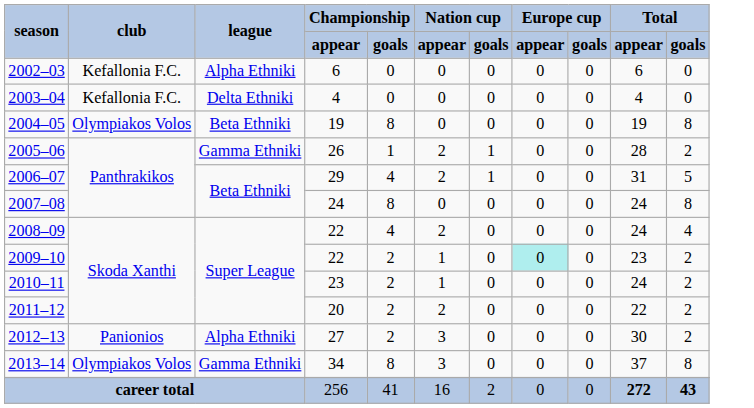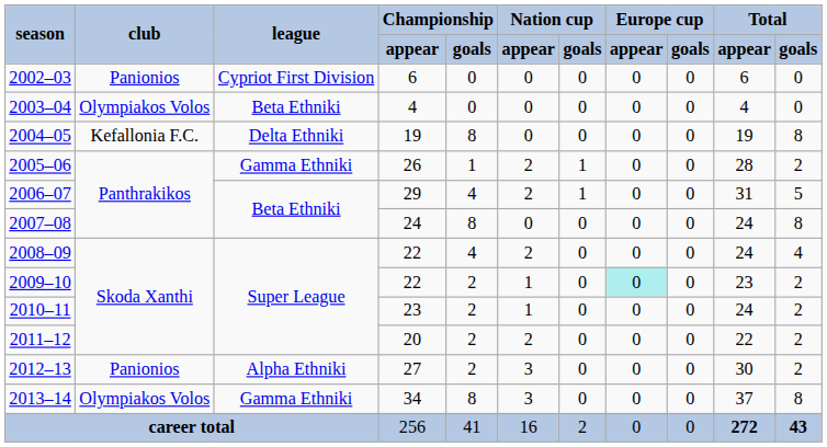2002–03 | club: Kefallonia F.C. -> Panionios
2002–03 | league: Alpha Ethniki -> Cypriot First Division
2003–04 | club: Kefallonia F.C. -> Olympiakos Volos
2003–04 | league: Delta Ethniki -> Beta Ethniki
2004–05 | club: Olympiakos Volos -> Kefallonia F.C.
2004–05 | league: Beta Ethniki -> Delta Ethniki
